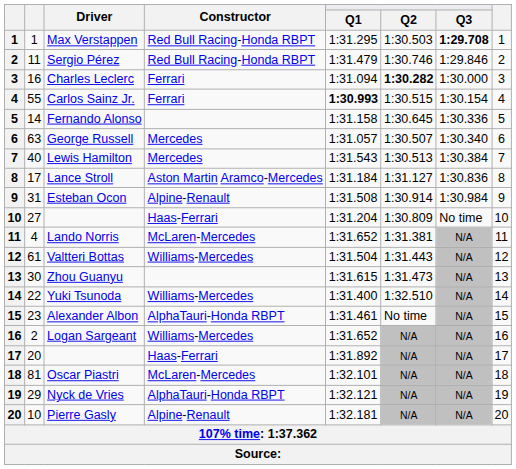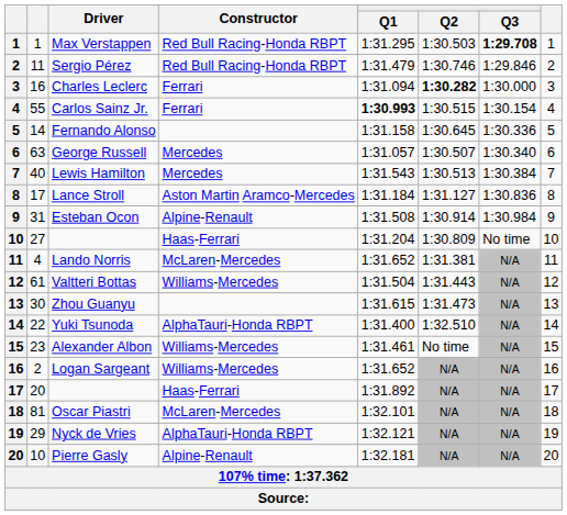Yuki Tsunoda | Constructor: Williams-Mercedes -> AlphaTauri-Honda RBPT
Alexander Albon | Constructor: AlphaTauri-Honda RBPT -> Williams-Mercedes
